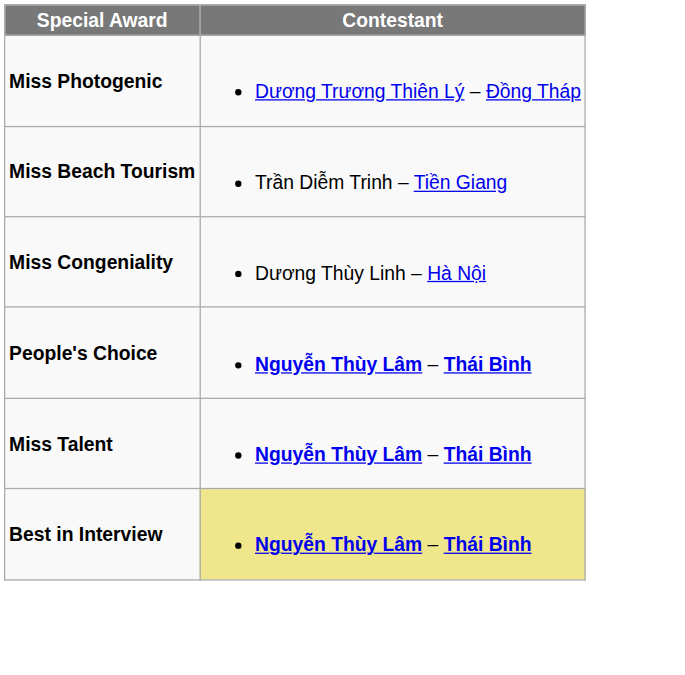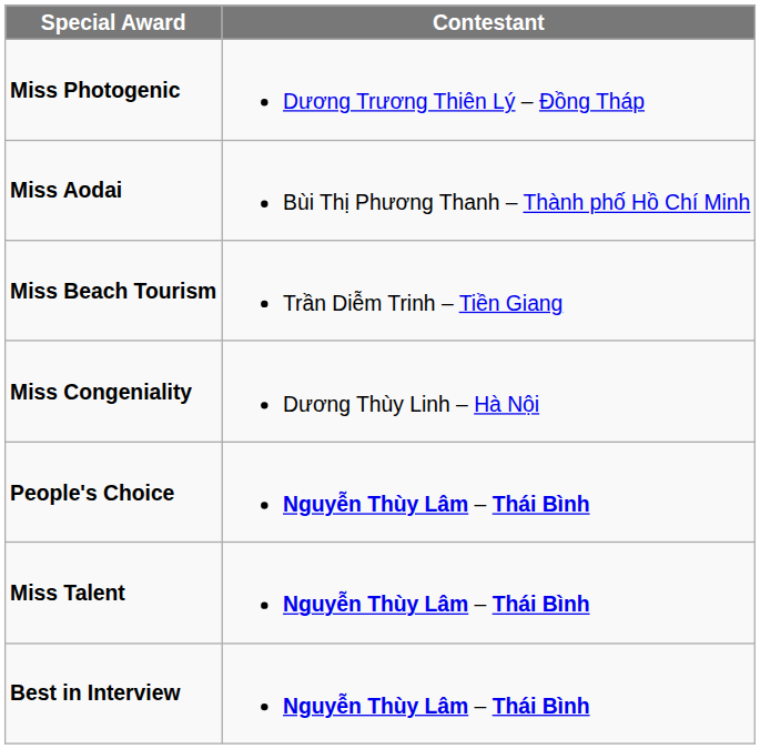+ row: Miss Aodai | Bùi Thị Phương Thanh – Thành phố Hồ Chí Minh
Best in Interview | Contestant: khaki background -> no background
